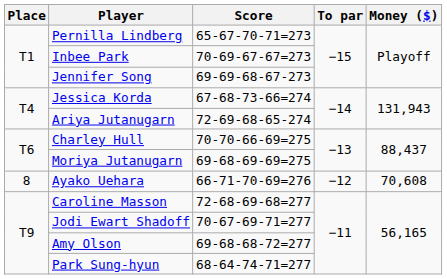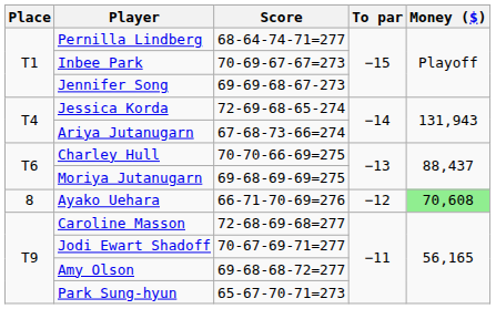Pernilla Lindberg | Score: 65-67-70-71=273 -> 68-64-74-71=277
Jessica Korda | Score: 67-68-73-66=274 -> 72-69-68-65-274
Ariya Jutanugarn | Score: 72-69-68-65-274 -> 67-68-73-66=274
Ayako Uehara | Money ($): no background -> lightgreen background
Park Sung-hyun | Score: 68-64-74-71=277 -> 65-67-70-71=273
